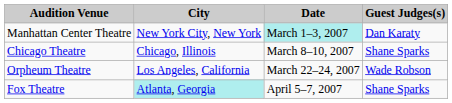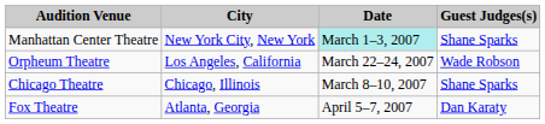Manhattan Center Theatre | Guest Judges(s): Dan Karaty -> Shane Sparks
rows swapped: Chicago Theatre <-> Orpheum Theatre
Fox Theatre | City: paleturquoise background -> no background
Fox Theatre | Guest Judges(s): Shane Sparks -> Dan Karaty
